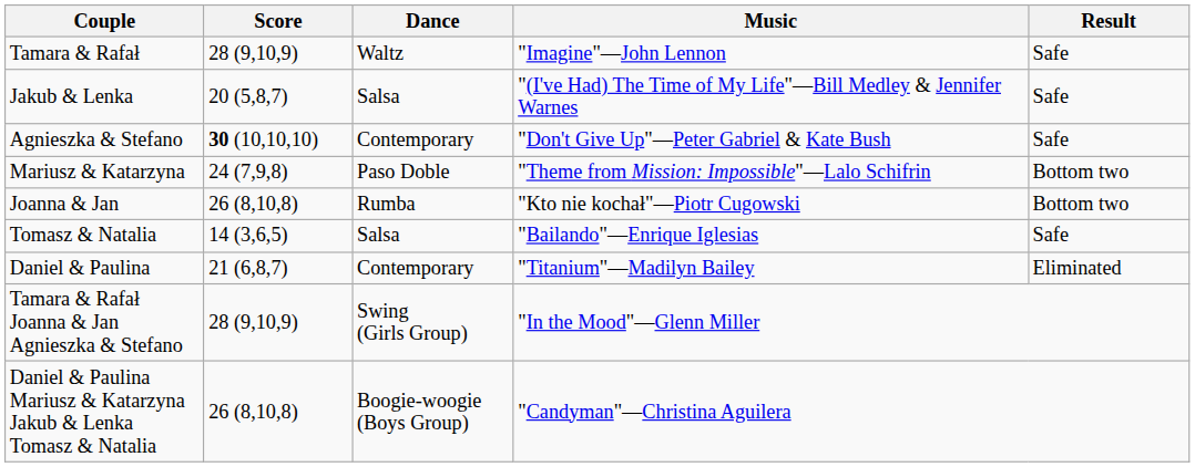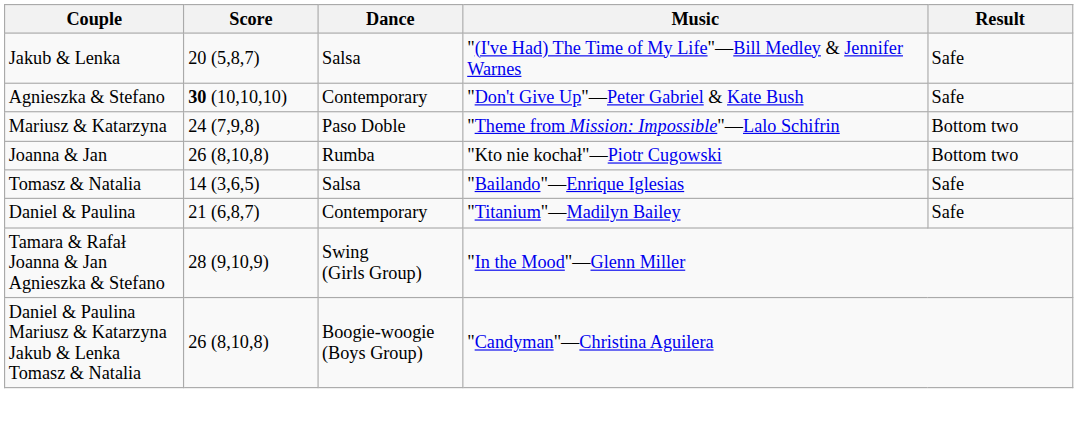- row: Tamara & Rafał | 28 (9,10,9) | Waltz | "Imagine"—John Lennon | Safe
Daniel & Paulina | Result: Eliminated -> Safe
